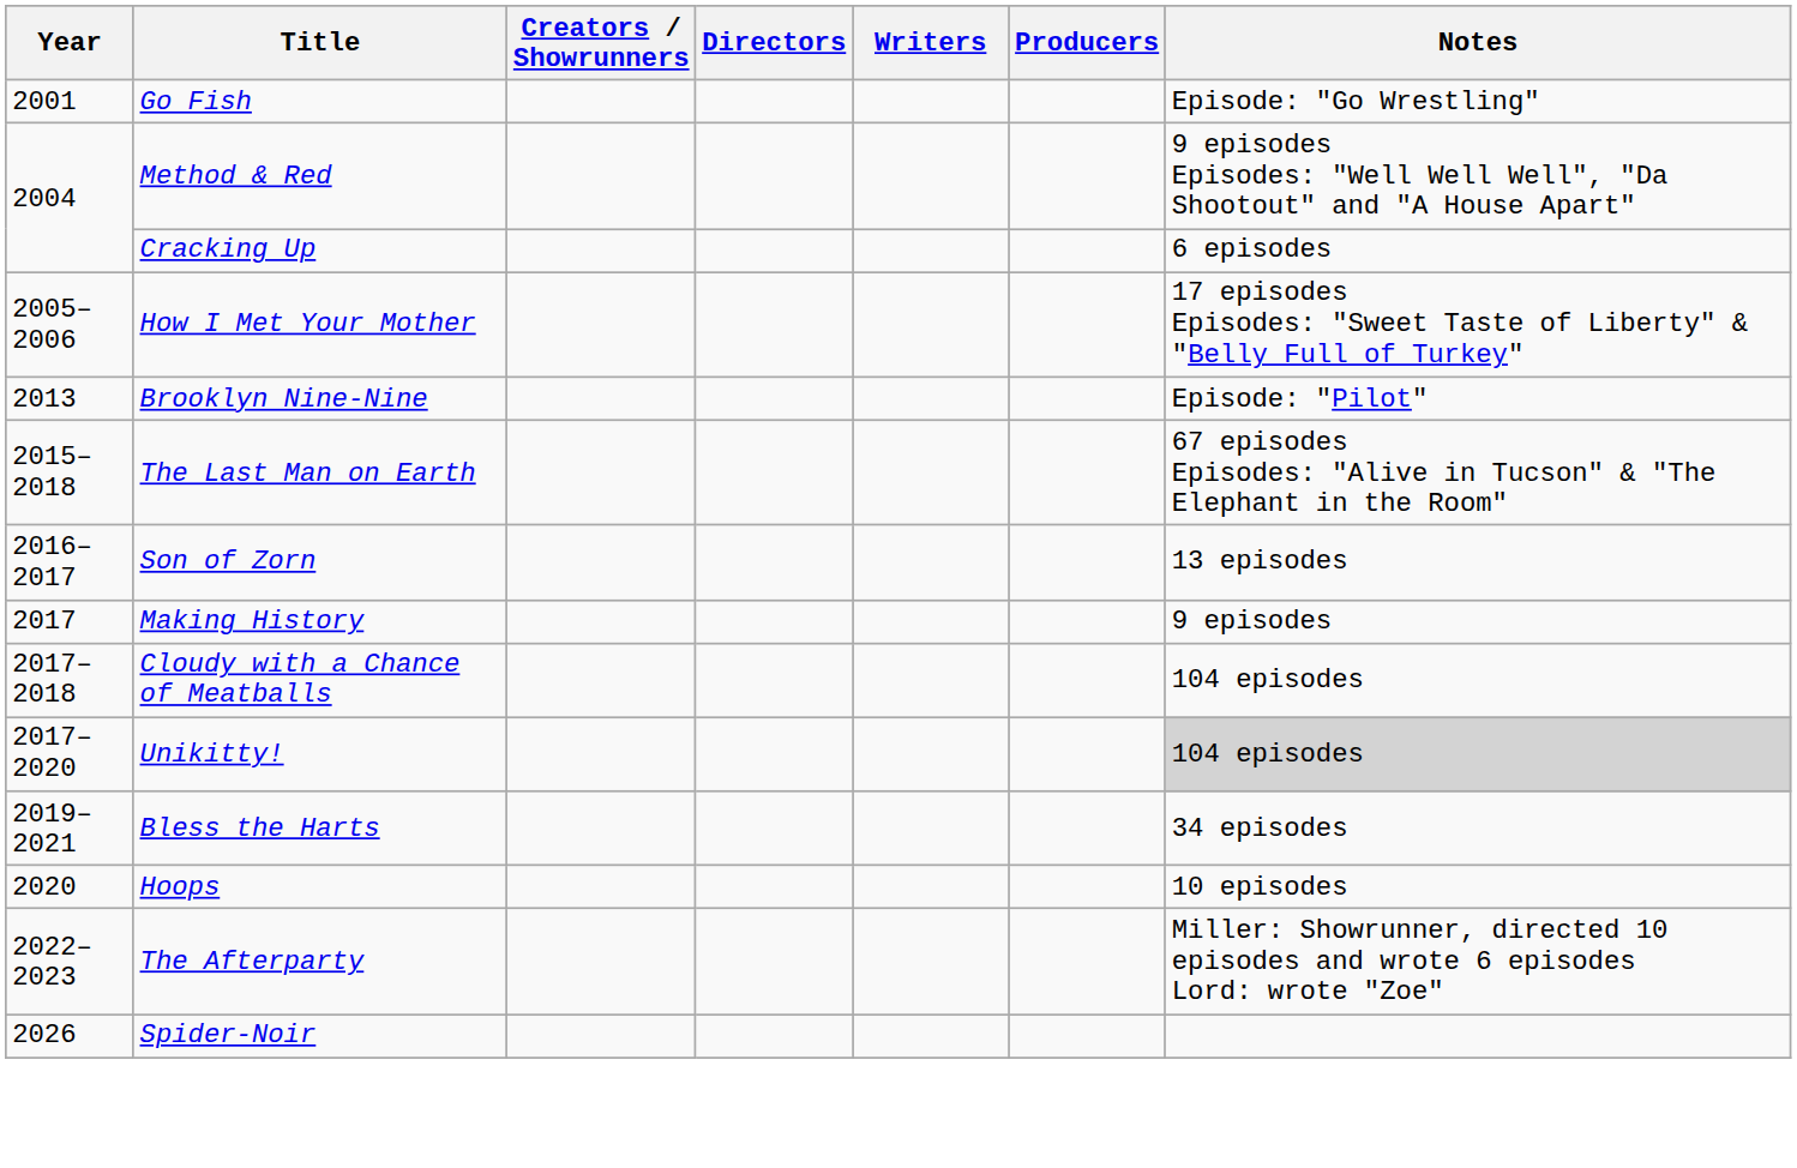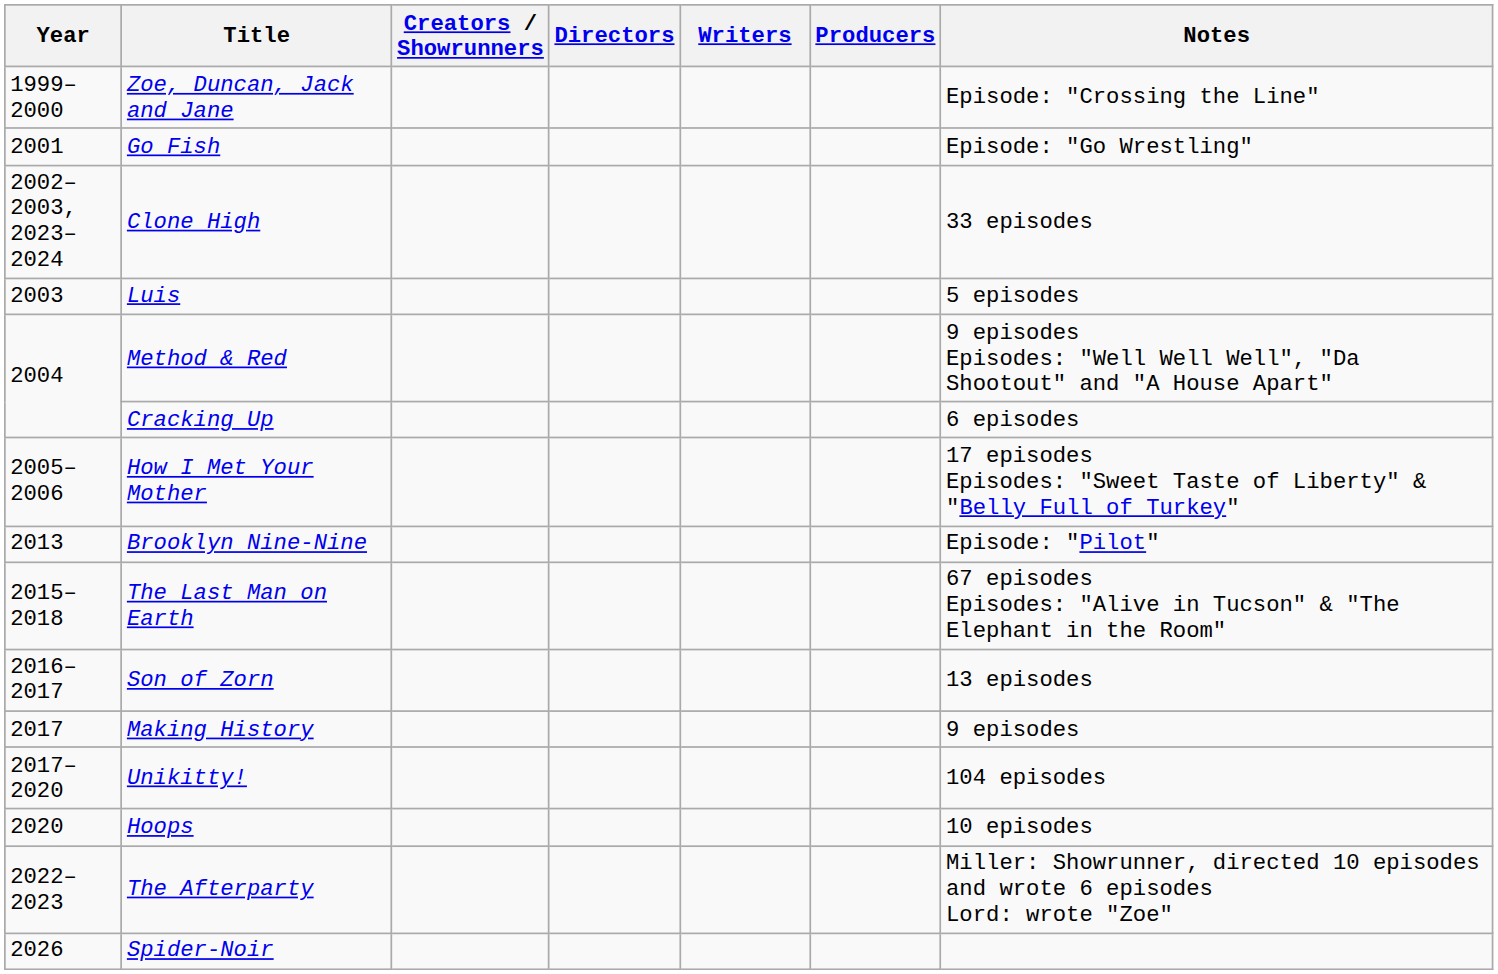+ row: 1999–2000 | Zoe, Duncan, Jack and Jane | Episode: "Crossing the Line"
+ row: 2002–2003, 2023–2024 | Clone High | 33 episodes
+ row: 2003 | Luis | 5 episodes
- row: 2017–2018 | Cloudy with a Chance of Meatballs | 104 episodes
Unikitty! | Notes: lightgrey background -> no background
- row: 2019–2021 | Bless the Harts | 34 episodes
